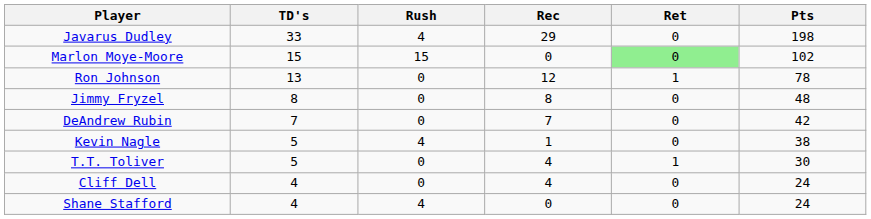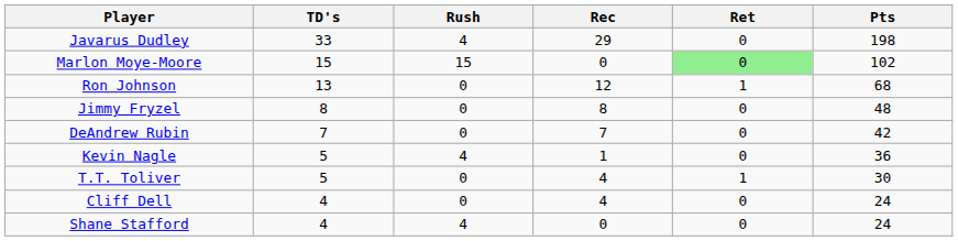Ron Johnson | Pts: 78 -> 68
Kevin Nagle | Pts: 38 -> 36
